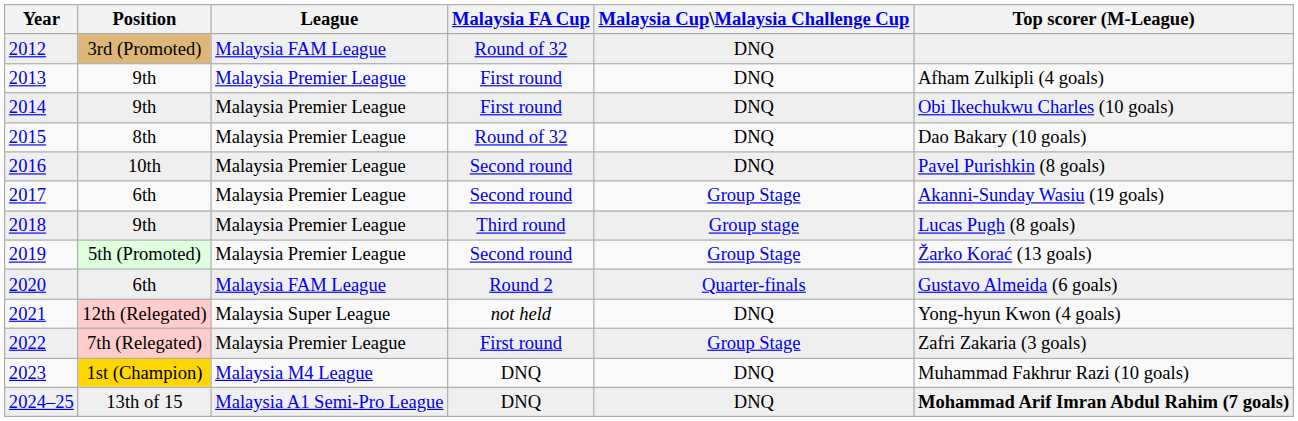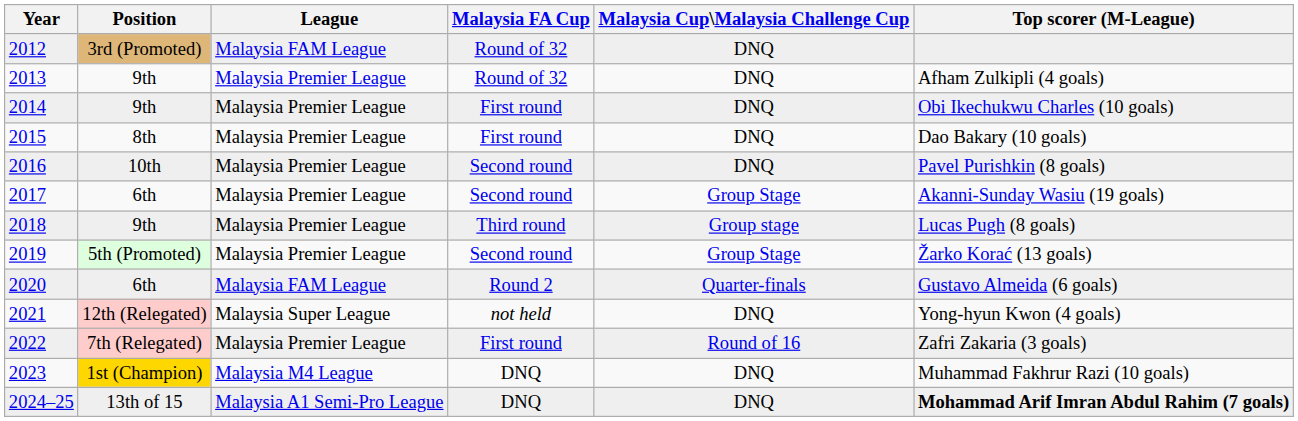2013 | Malaysia FA Cup: First round -> Round of 32
2015 | Malaysia FA Cup: Round of 32 -> First round
2022 | Malaysia Cup\Malaysia Challenge Cup: Group Stage -> Round of 16
